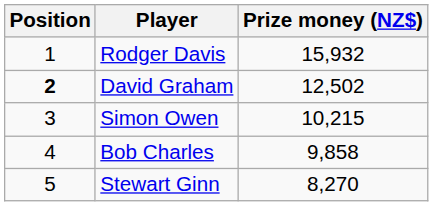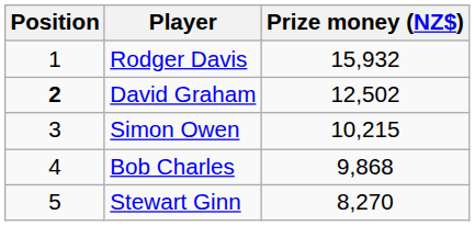Bob Charles | Prize money (NZ$): 9,858 -> 9,868
